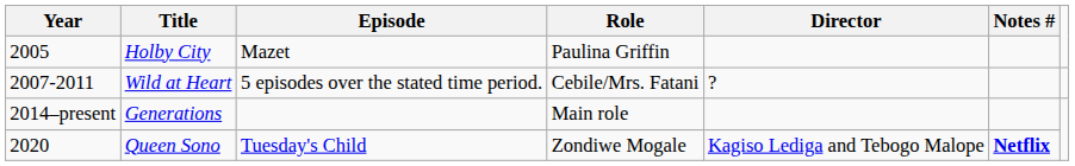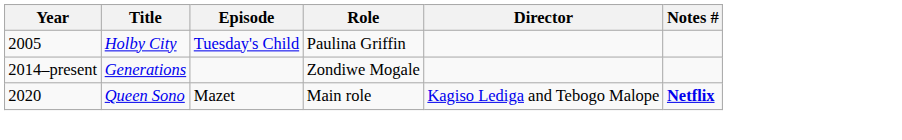Holby City | Episode: Mazet -> Tuesday's Child
- row: 2007-2011 | Wild at Heart | 5 episodes over the stated time period. | Cebile/Mrs. Fatani | ?
Generations | Role: Main role -> Zondiwe Mogale
Queen Sono | Episode: Tuesday's Child -> Mazet
Queen Sono | Role: Zondiwe Mogale -> Main role
